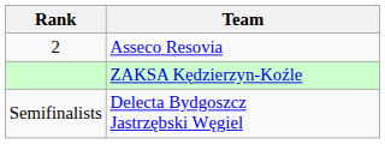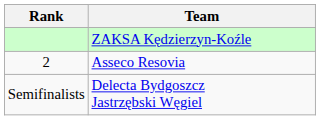rows swapped: ZAKSA Kędzierzyn-Koźle <-> Asseco Resovia
